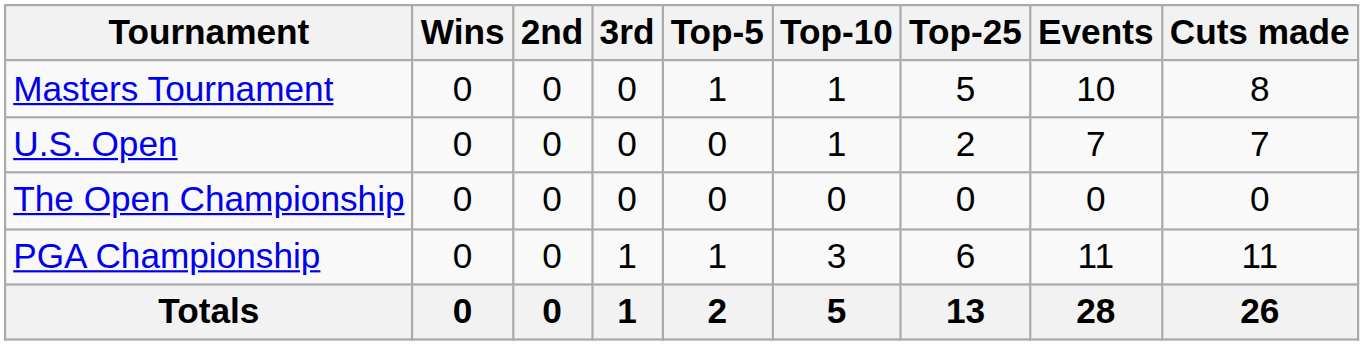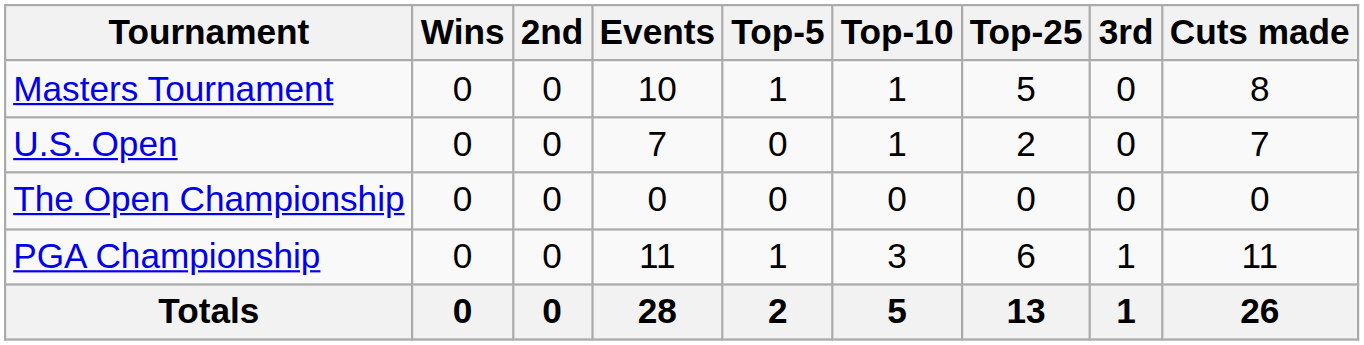columns swapped: 3rd <-> Events
